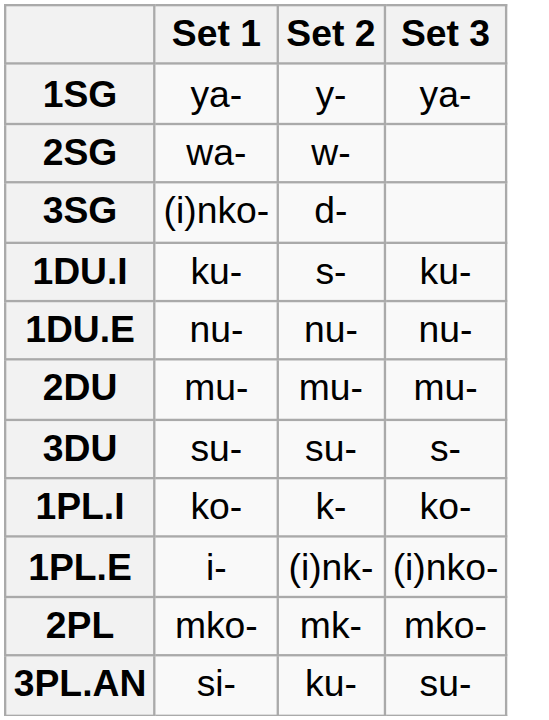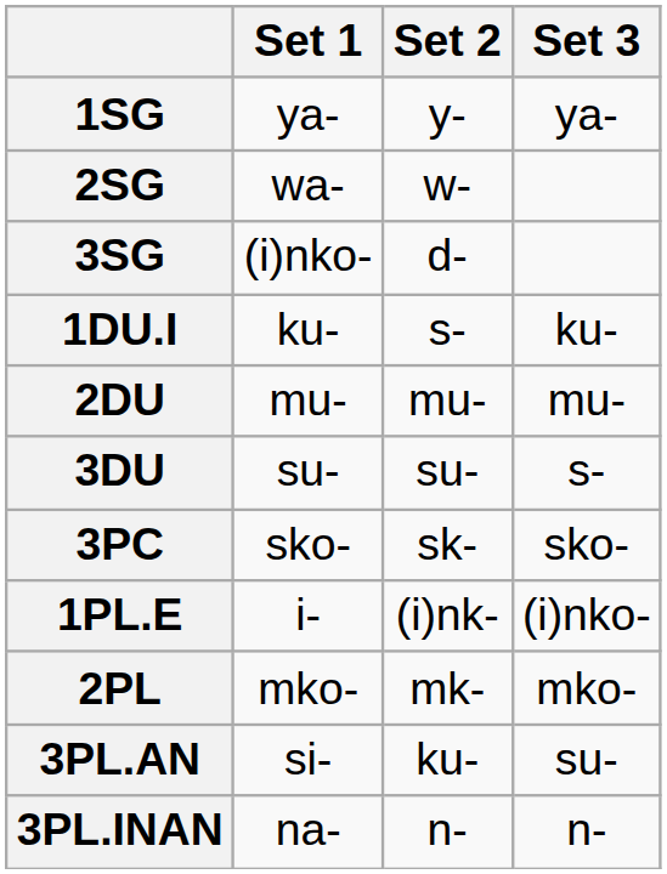- row: 1DU.E | nu- | nu- | nu-
+ row: 3PC | sko- | sk- | sko-
- row: 1PL.I | ko- | k- | ko-
+ row: 3PL.INAN | na- | n- | n-
